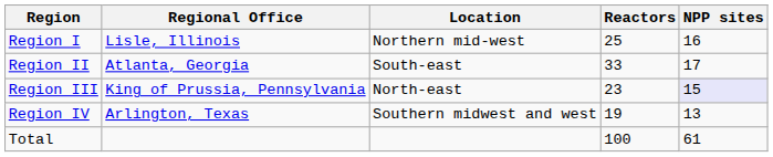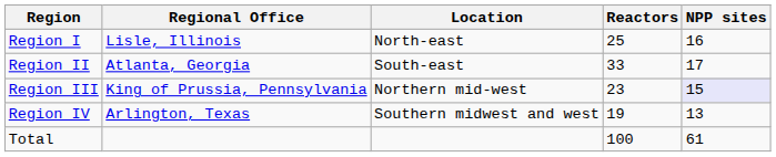Region I | Location: Northern mid-west -> North-east
Region III | Location: North-east -> Northern mid-west
